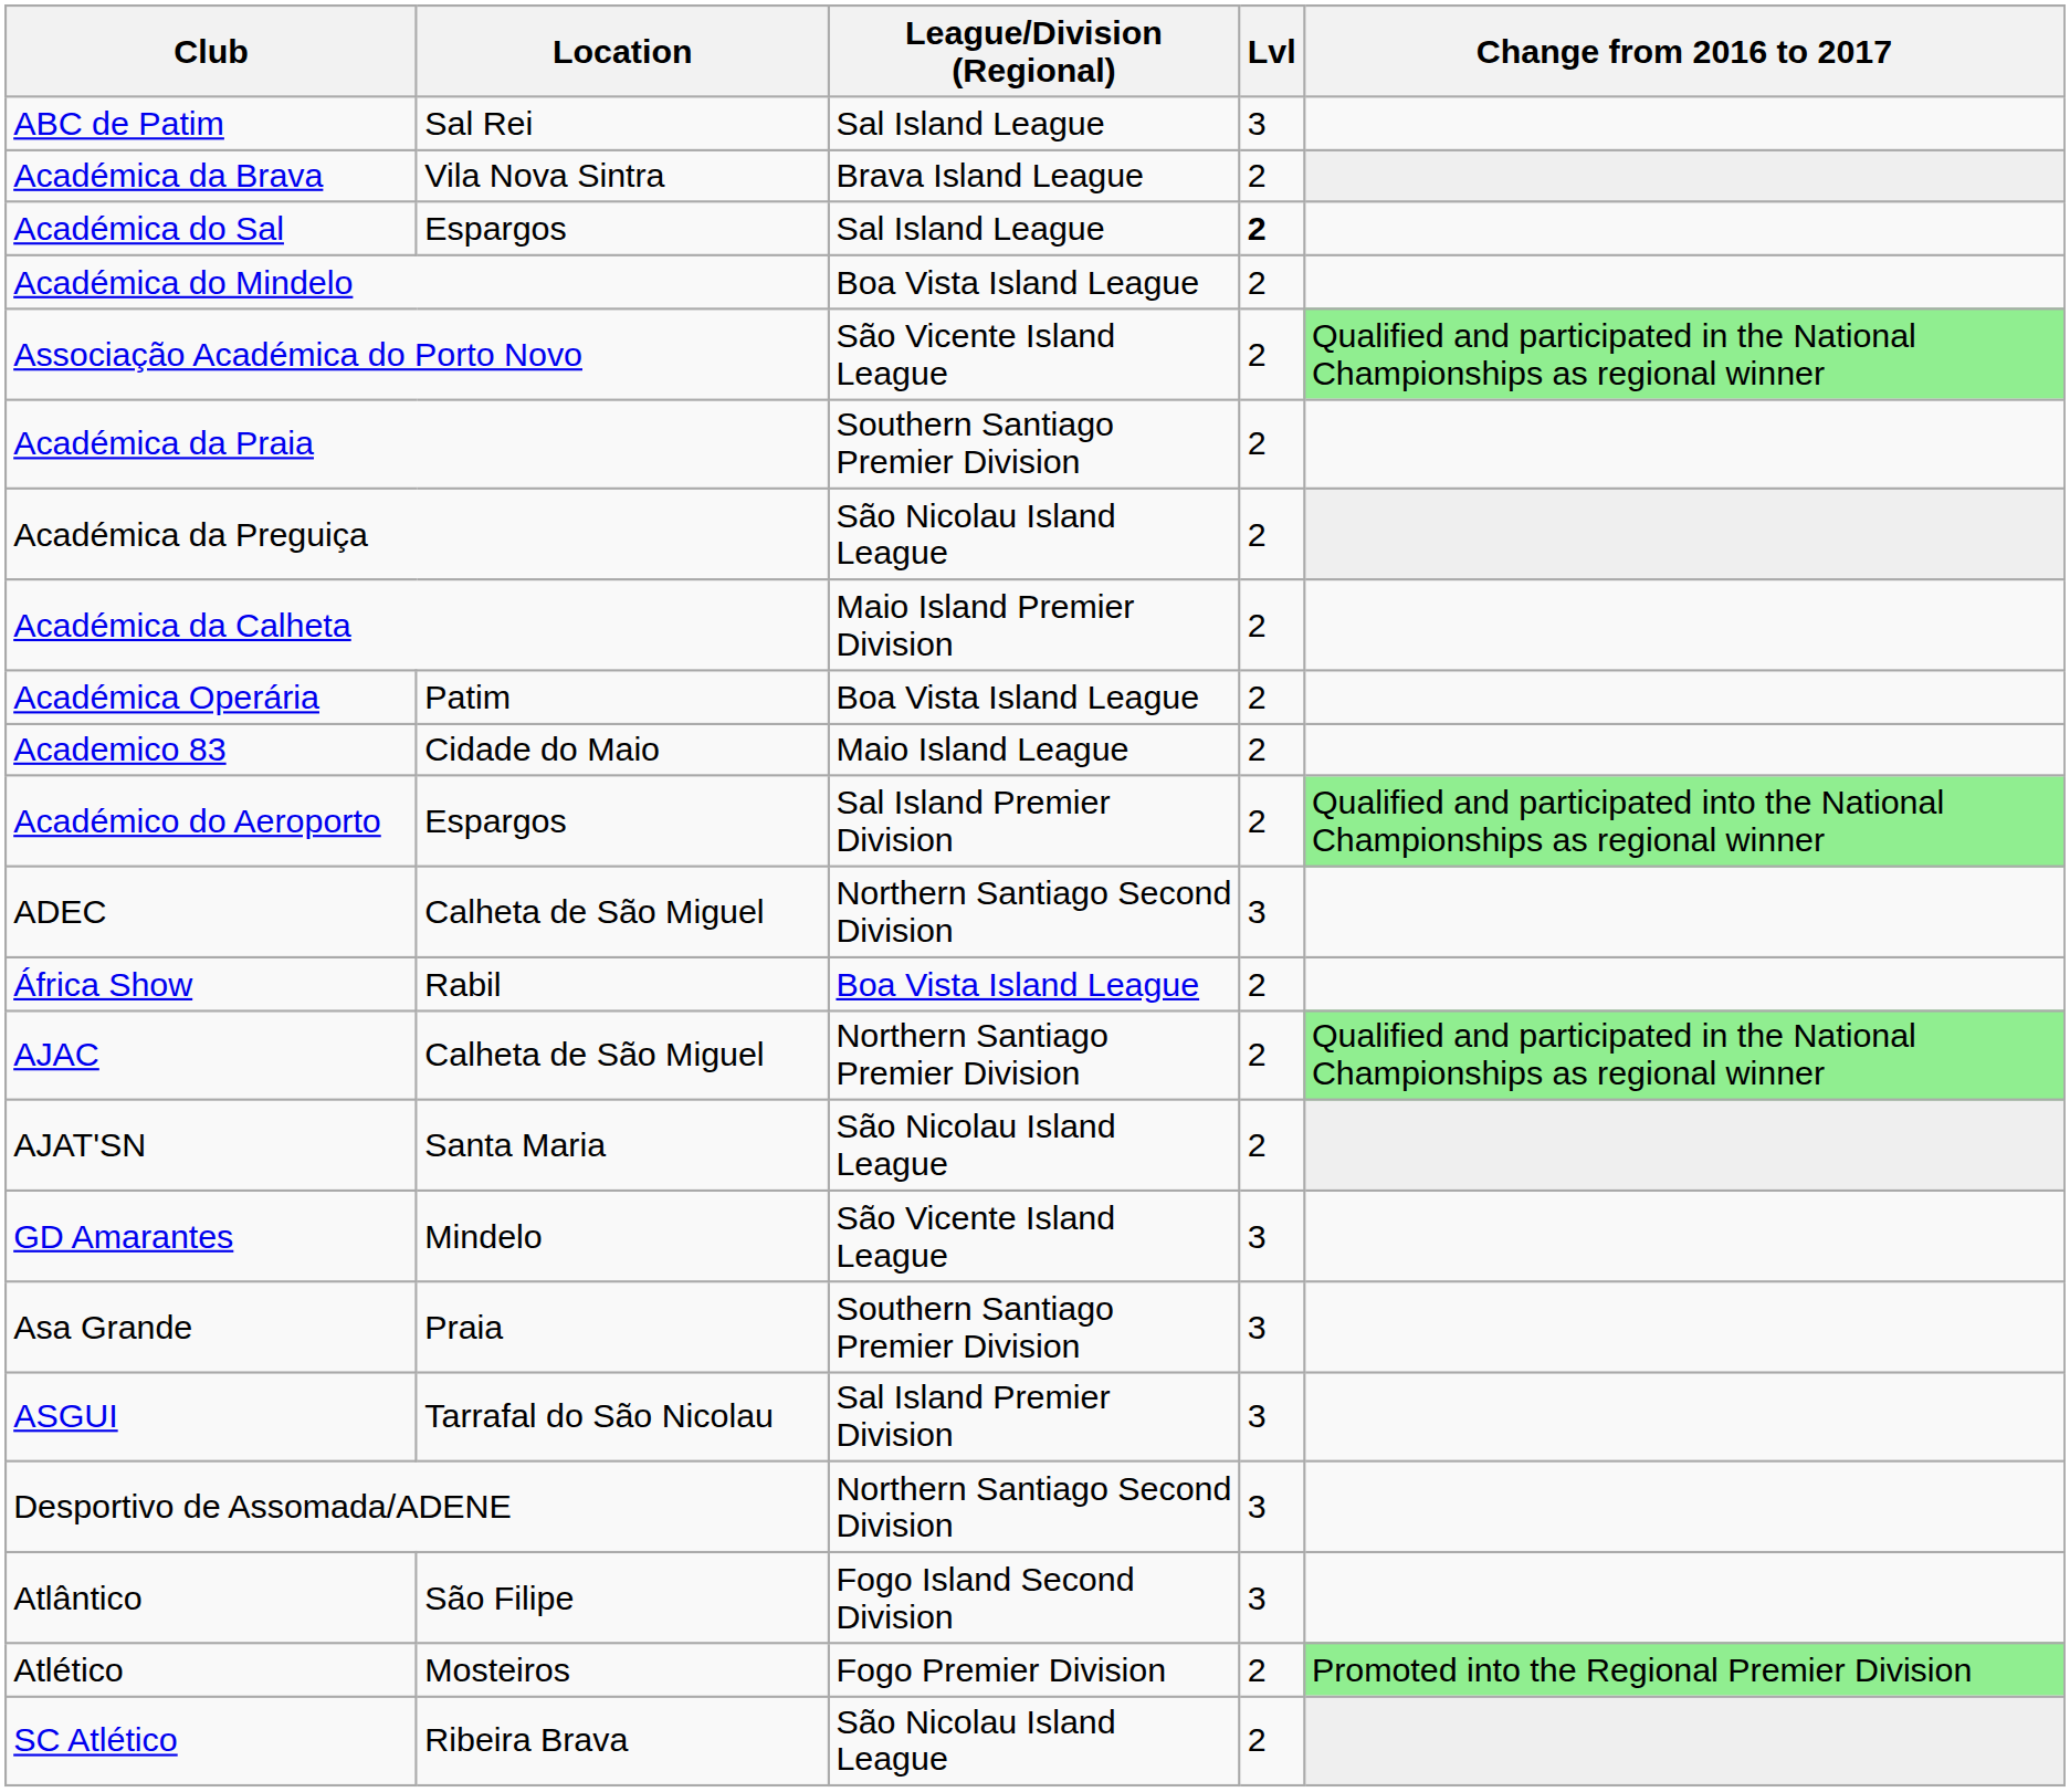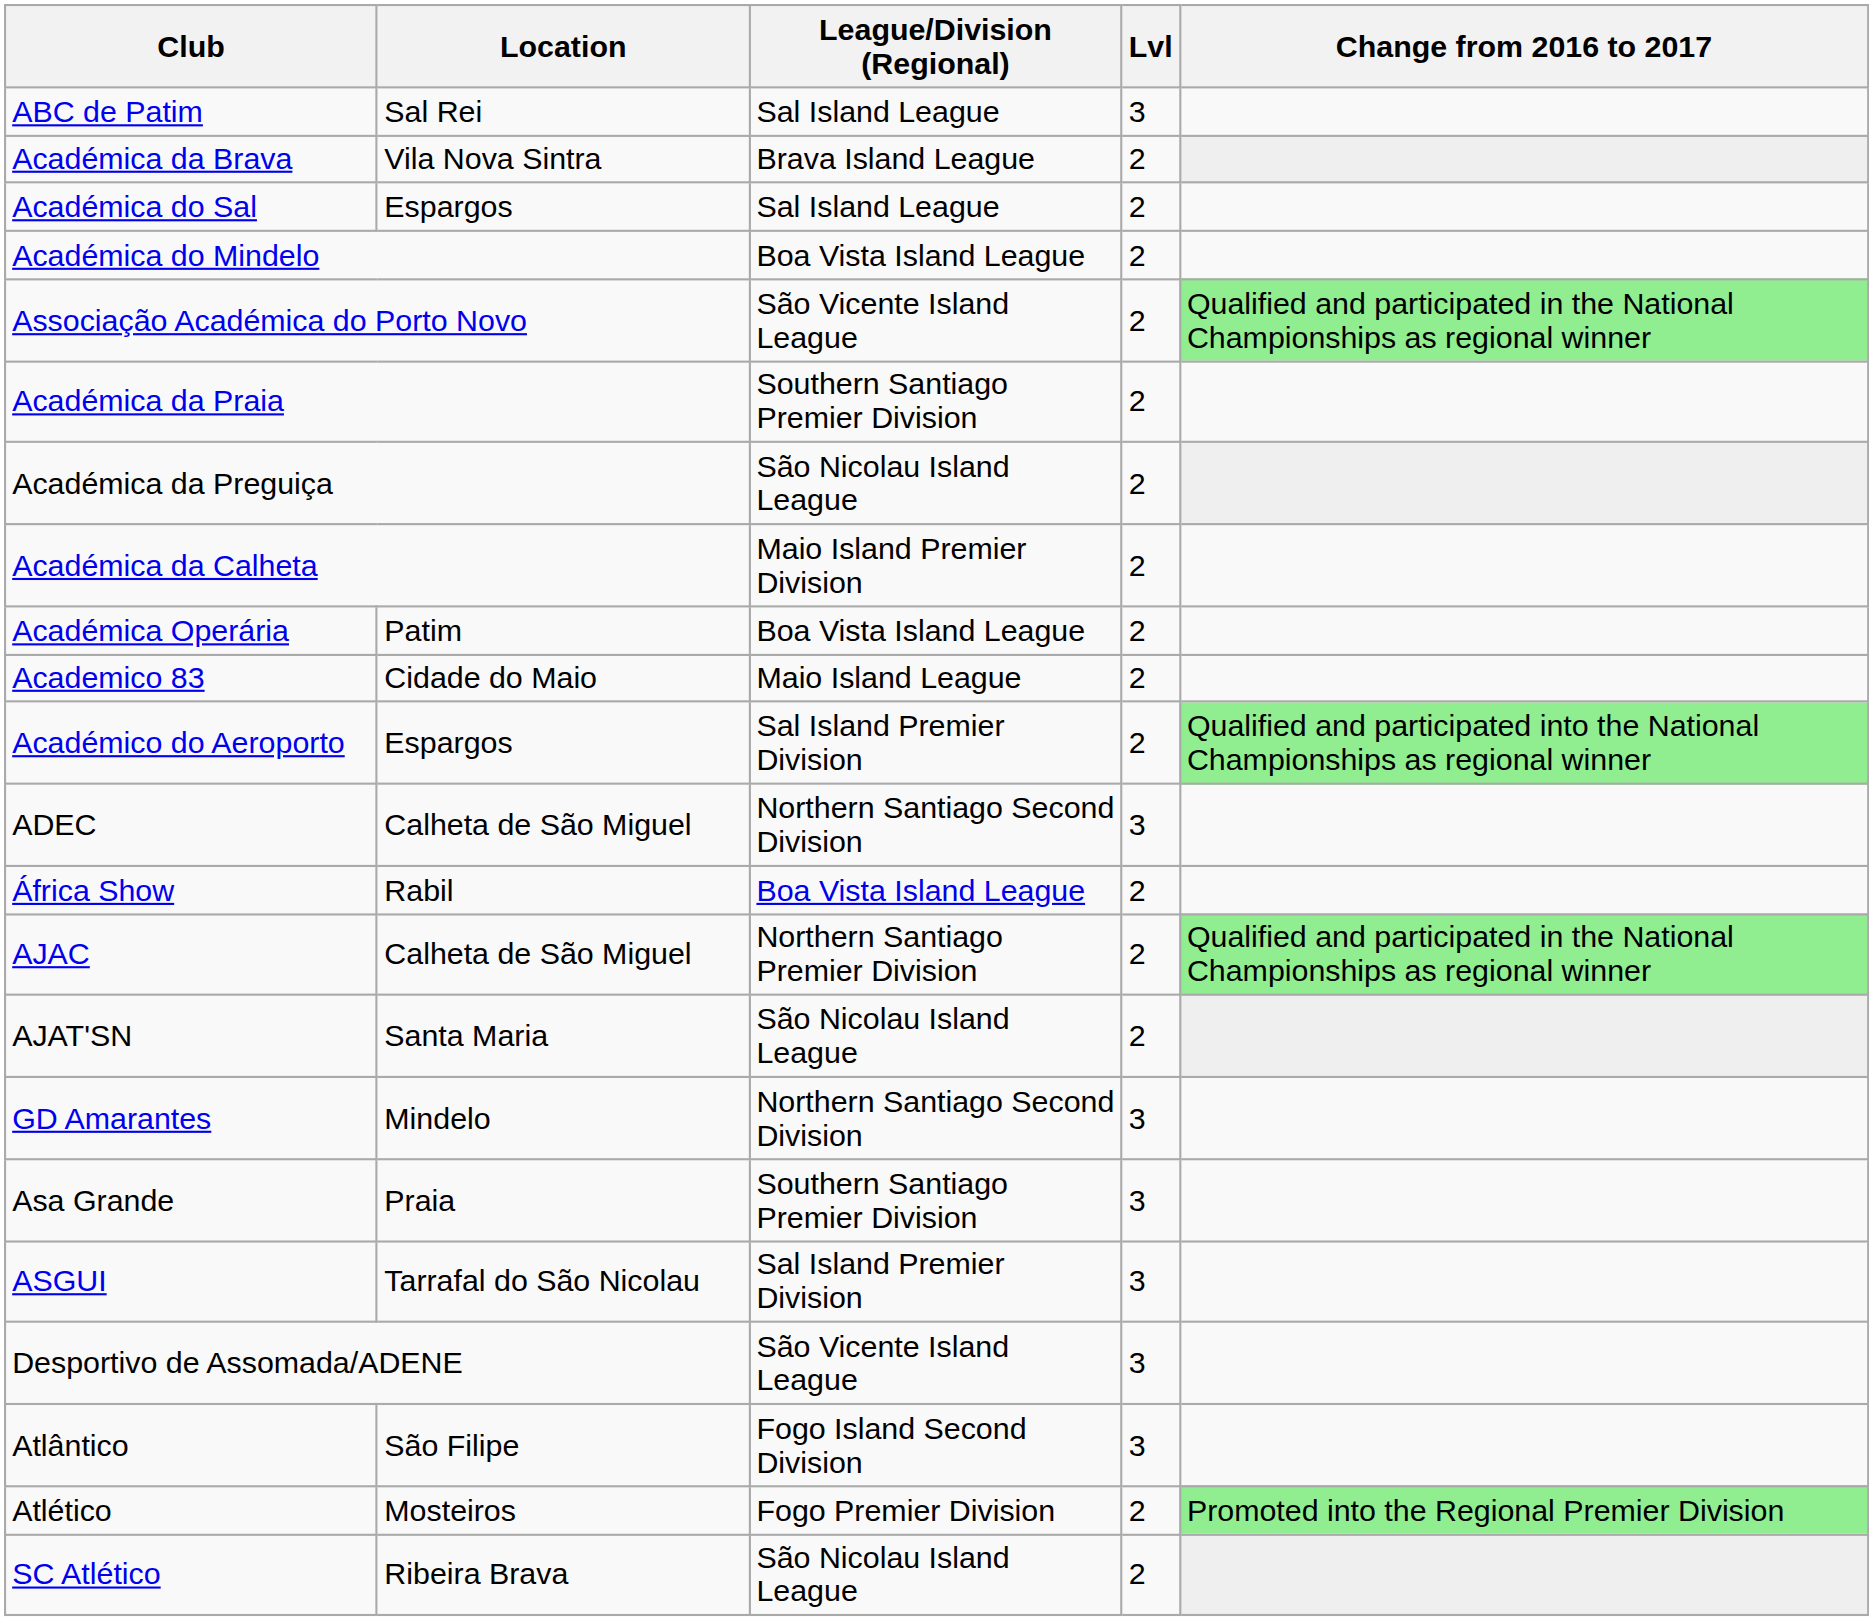Académica do Sal | Lvl: bold -> normal
GD Amarantes | League/Division (Regional): São Vicente Island League -> Northern Santiago Second Division
Desportivo de Assomada/ADENE | League/Division (Regional): Northern Santiago Second Division -> São Vicente Island League
